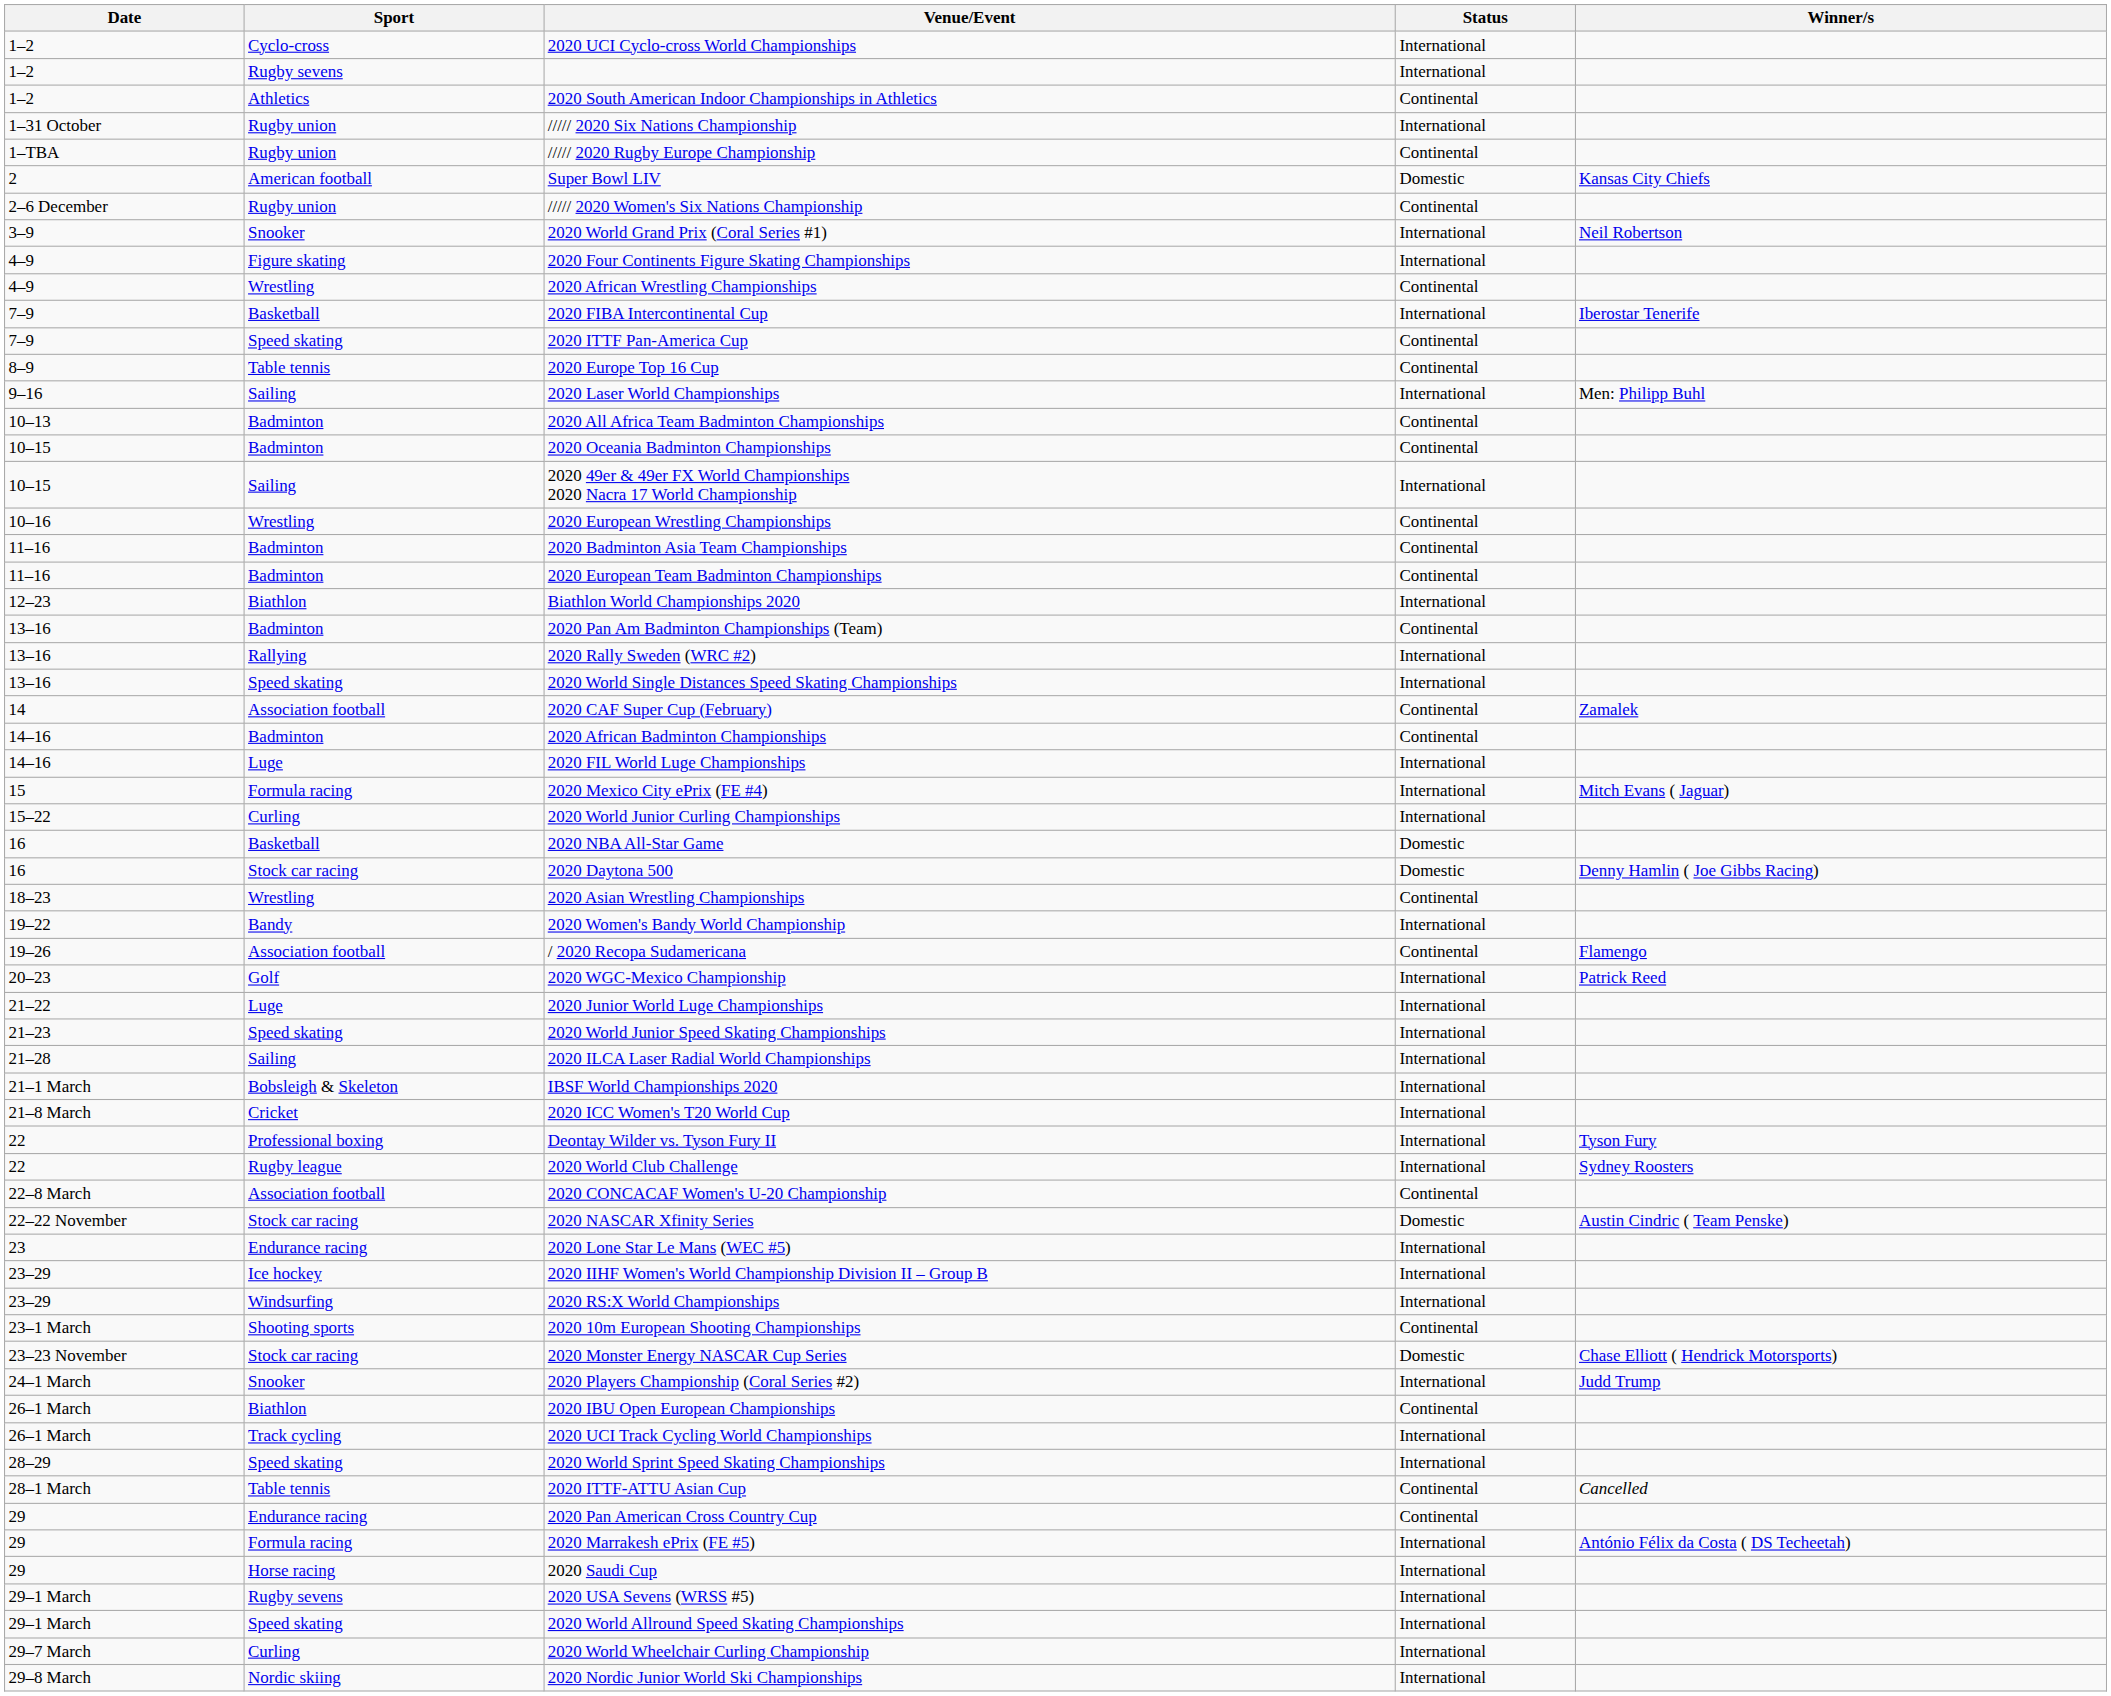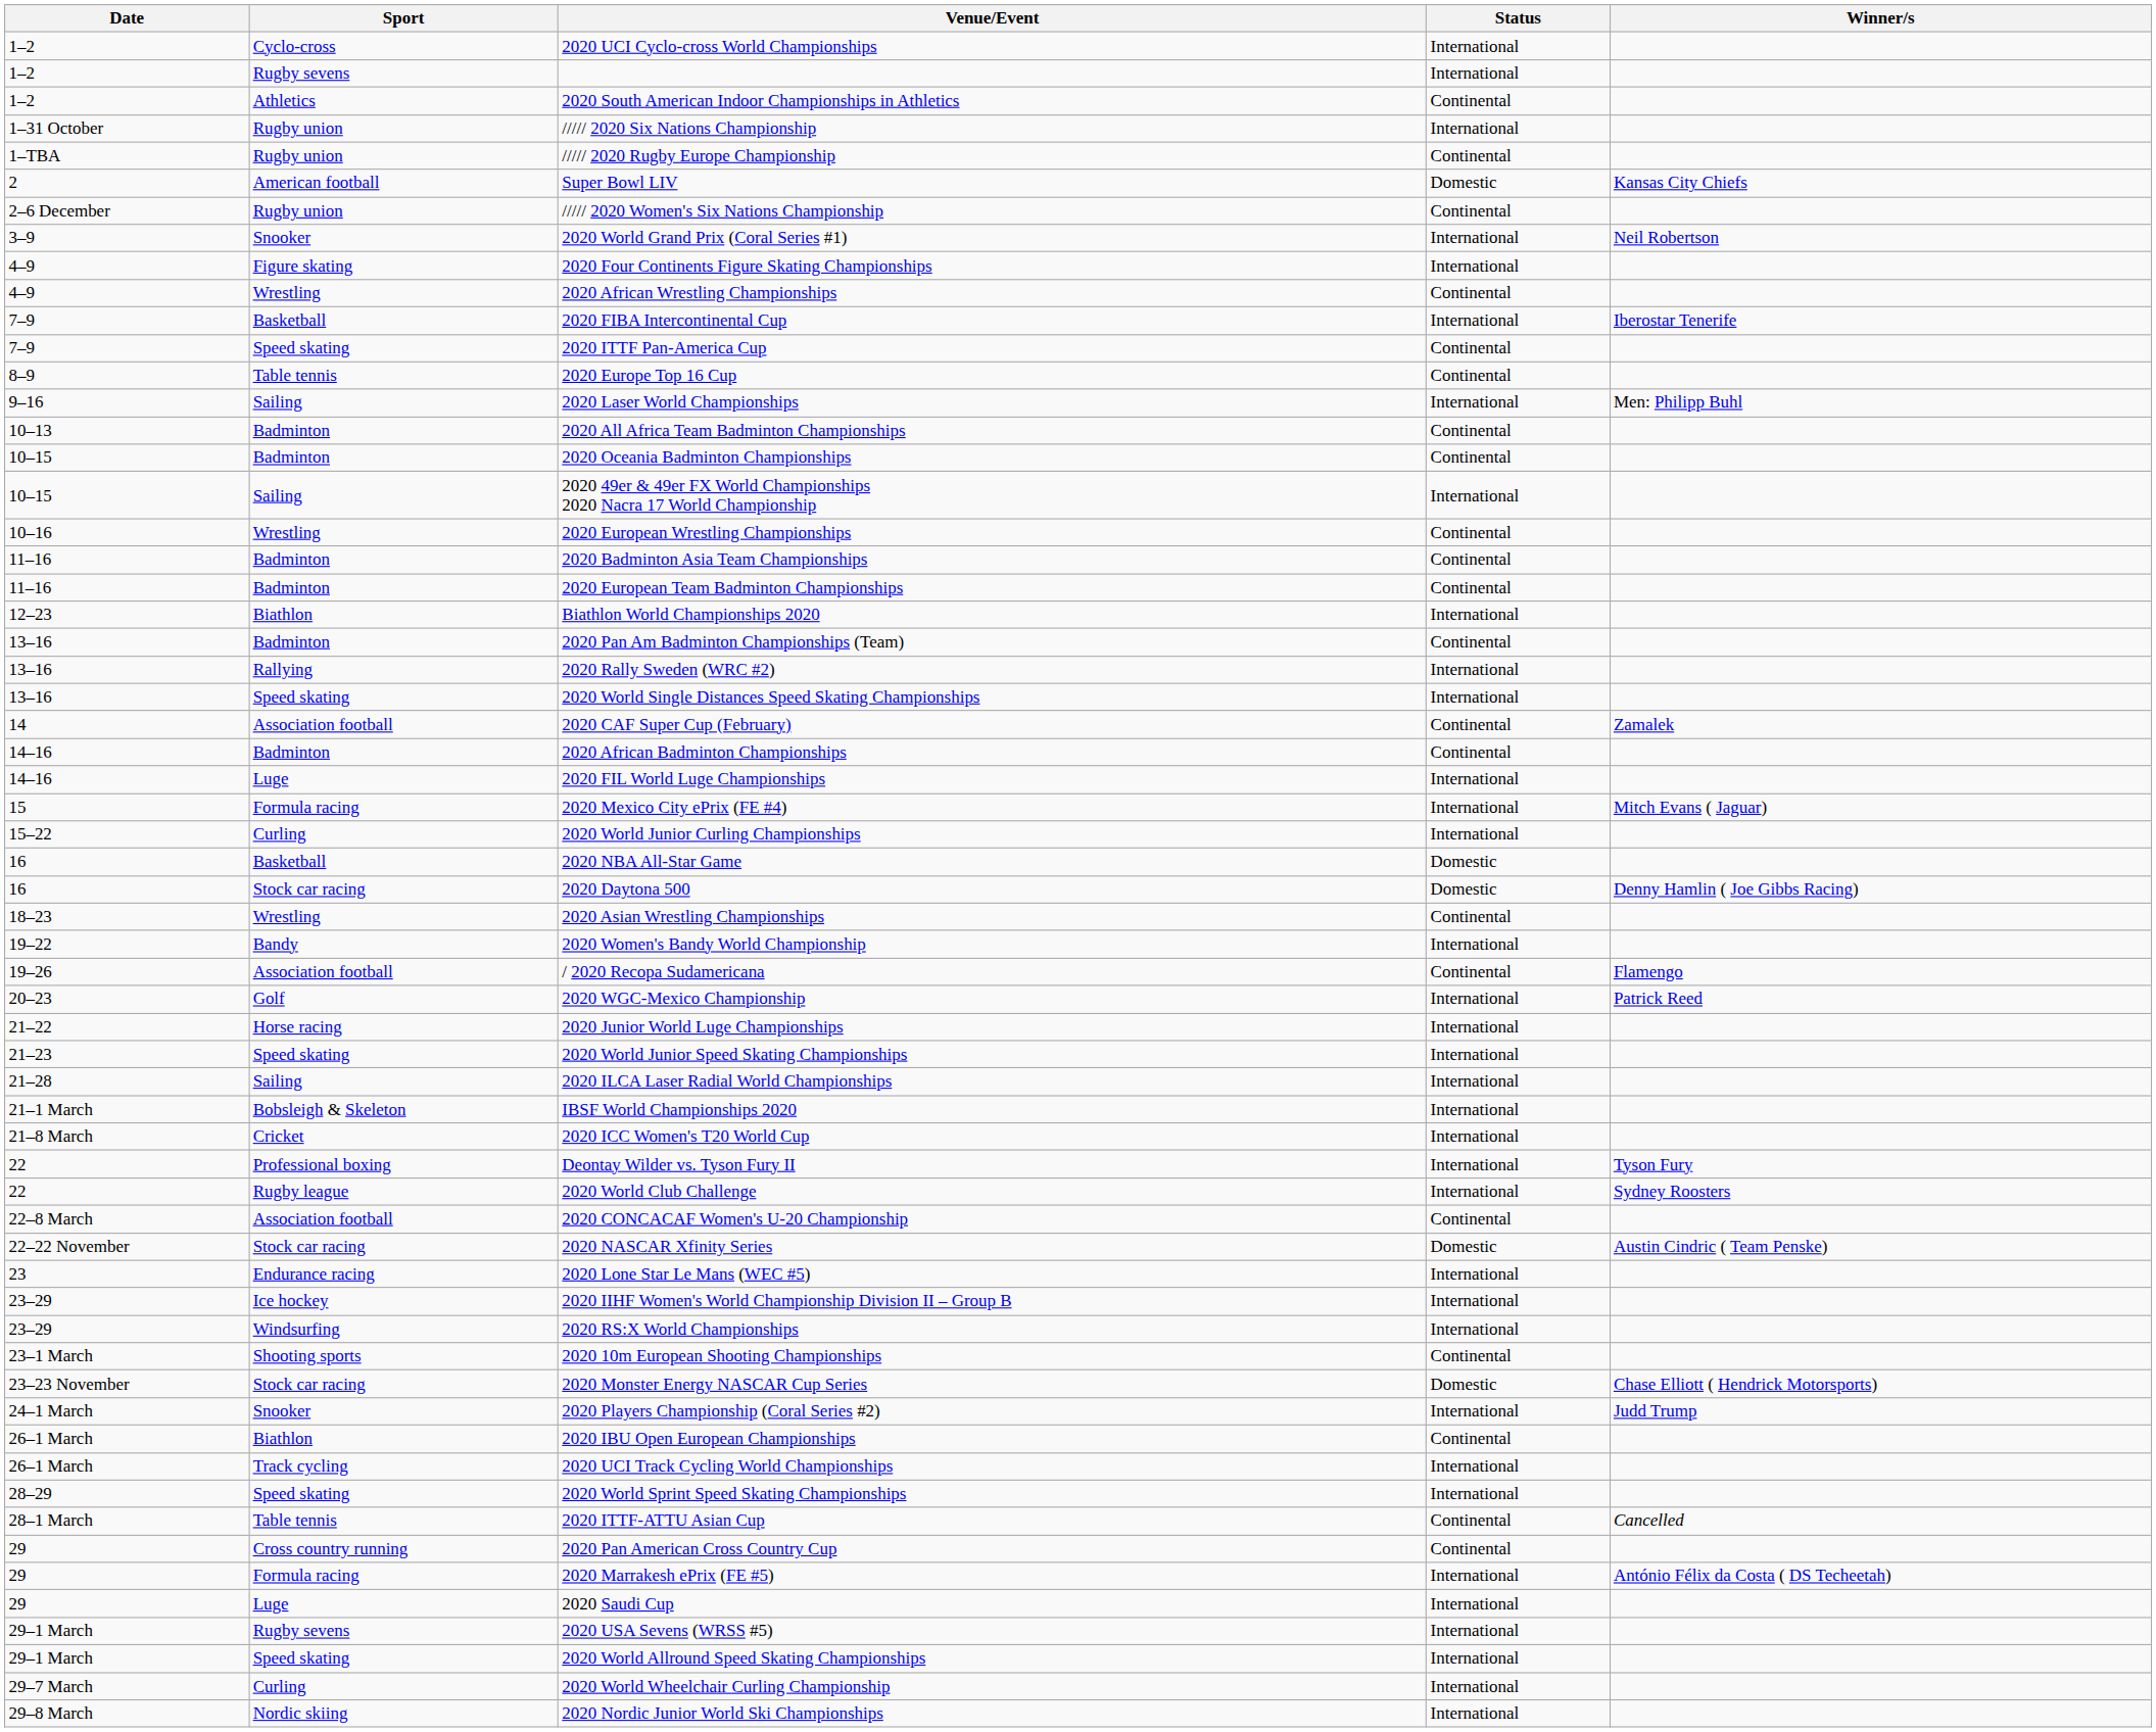2020 Junior World Luge Championships | Sport: Luge -> Horse racing
2020 Pan American Cross Country Cup | Sport: Endurance racing -> Cross country running
2020 Saudi Cup | Sport: Horse racing -> Luge
